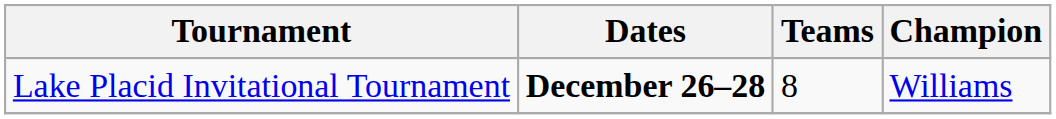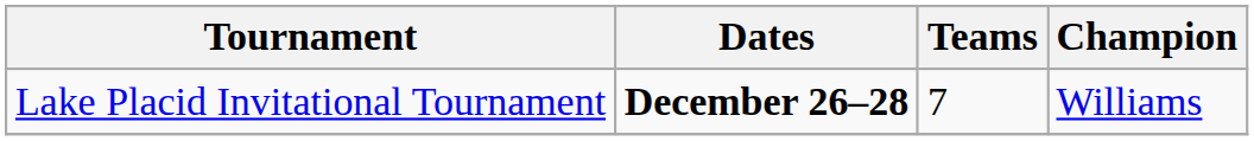Lake Placid Invitational Tournament | Teams: 8 -> 7
